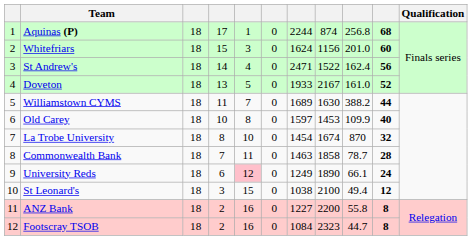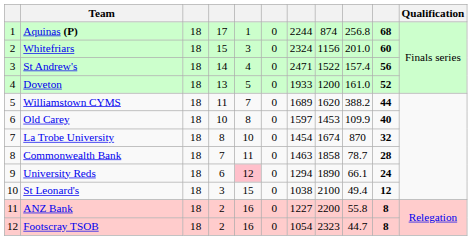Whitefriars | column 7: 1624 -> 2324
St Andrew's | column 9: 162.4 -> 157.4
Doveton | column 8: 2167 -> 1200
Williamstown CYMS | column 8: 1630 -> 1620
University Reds | column 7: 1249 -> 1294
Footscray TSOB | column 7: 1084 -> 1054
